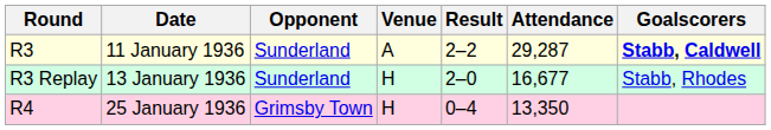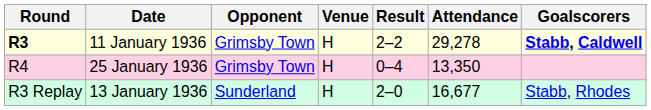11 January 1936 | Round: normal -> bold
11 January 1936 | Opponent: Sunderland -> Grimsby Town
11 January 1936 | Venue: A -> H
11 January 1936 | Attendance: 29,287 -> 29,278
rows swapped: 13 January 1936 <-> 25 January 1936
